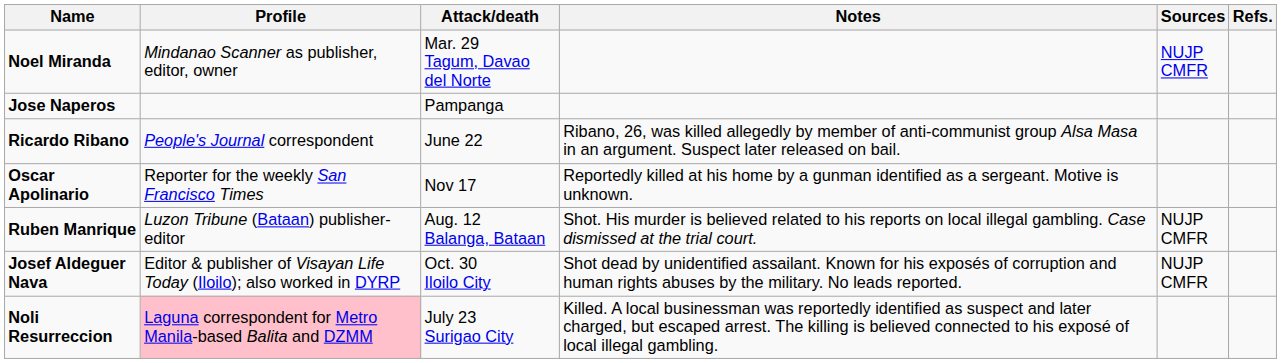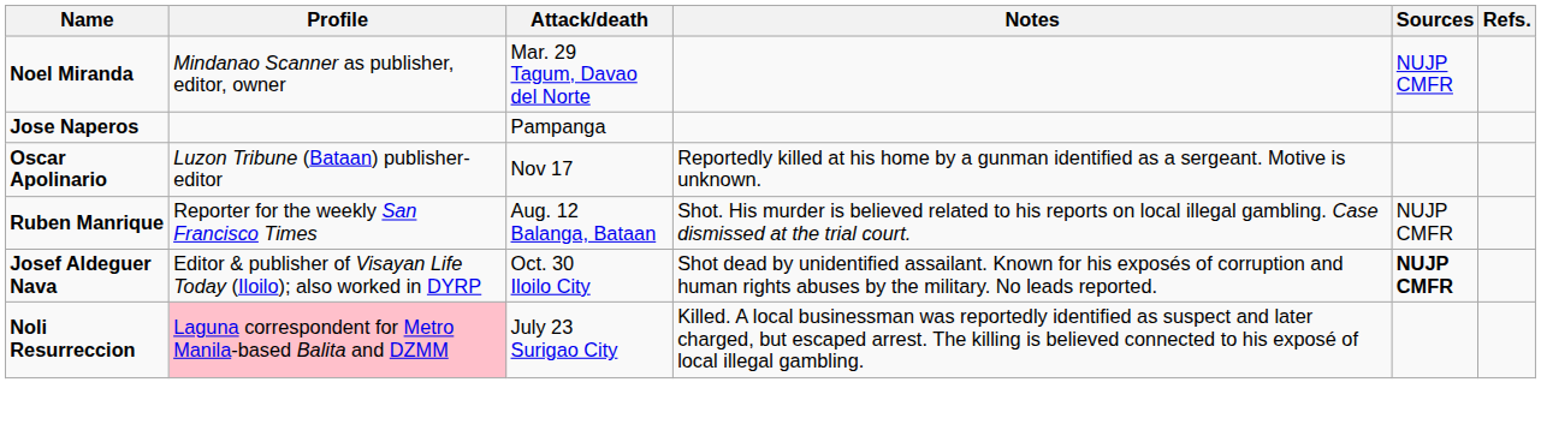- row: Ricardo Ribano | People's Journal correspondent | June 22 | Ribano, 26, was killed allegedly by member of anti-communist group Alsa Masa in an argument. Suspect later released on bail.
Oscar Apolinario | Profile: Reporter for the weekly San Francisco Times -> Luzon Tribune (Bataan) publisher-editor
Ruben Manrique | Profile: Luzon Tribune (Bataan) publisher-editor -> Reporter for the weekly San Francisco Times
Josef Aldeguer Nava | Sources: normal -> bold
